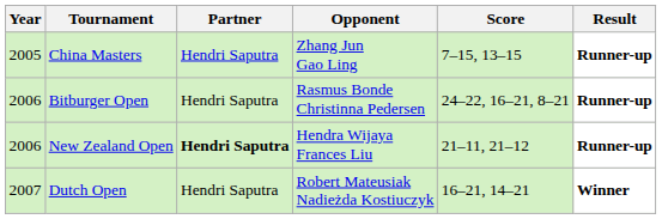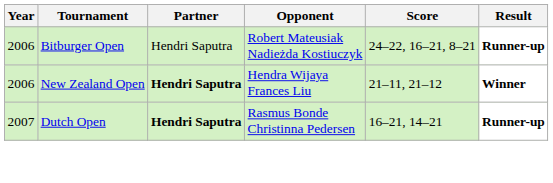- row: 2005 | China Masters | Hendri Saputra | Zhang Jun Gao Ling | 7–15, 13–15 | Runner-up
Bitburger Open | Opponent: Rasmus Bonde Christinna Pedersen -> Robert Mateusiak Nadieżda Kostiuczyk
New Zealand Open | Result: Runner-up -> Winner
Dutch Open | Partner: normal -> bold
Dutch Open | Opponent: Robert Mateusiak Nadieżda Kostiuczyk -> Rasmus Bonde Christinna Pedersen
Dutch Open | Result: Winner -> Runner-up
